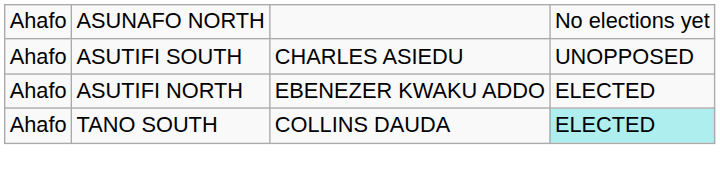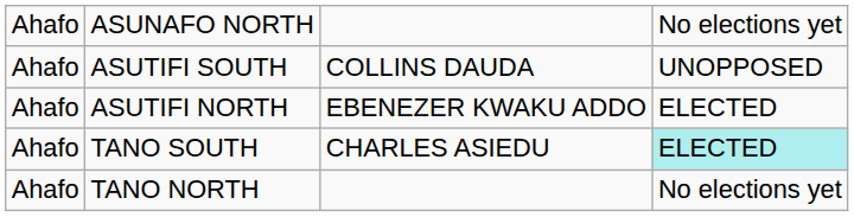ASUTIFI SOUTH | column 3: CHARLES ASIEDU -> COLLINS DAUDA
TANO SOUTH | column 3: COLLINS DAUDA -> CHARLES ASIEDU
+ row: Ahafo | TANO NORTH | No elections yet
